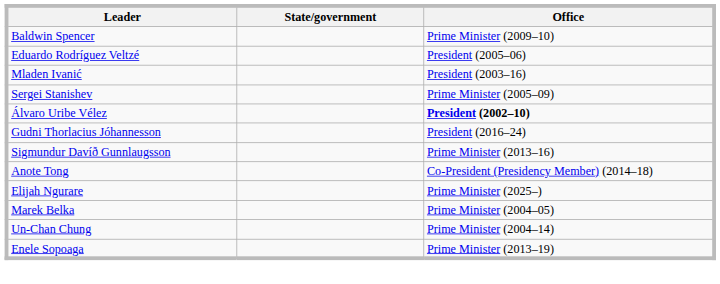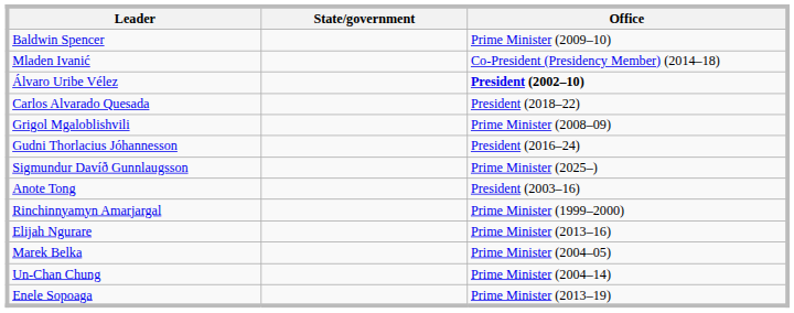- row: Eduardo Rodríguez Veltzé | President (2005–06)
Mladen Ivanić | Office: President (2003–16) -> Co-President (Presidency Member) (2014–18)
- row: Sergei Stanishev | Prime Minister (2005–09)
+ row: Carlos Alvarado Quesada | President (2018–22)
+ row: Grigol Mgaloblishvili | Prime Minister (2008–09)
Sigmundur Davíð Gunnlaugsson | Office: Prime Minister (2013–16) -> Prime Minister (2025–)
Anote Tong | Office: Co-President (Presidency Member) (2014–18) -> President (2003–16)
+ row: Rinchinnyamyn Amarjargal | Prime Minister (1999–2000)
Elijah Ngurare | Office: Prime Minister (2025–) -> Prime Minister (2013–16)
